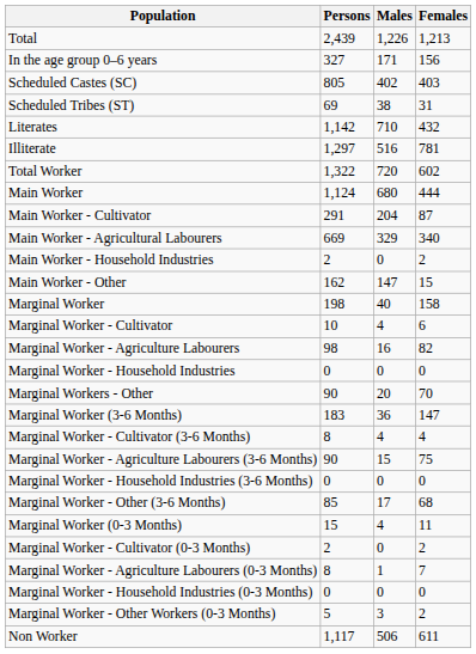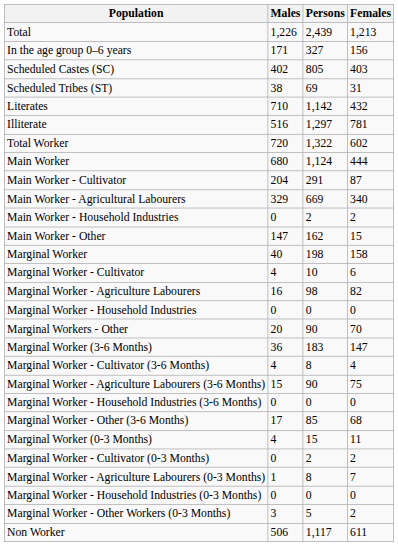columns swapped: Persons <-> Males
